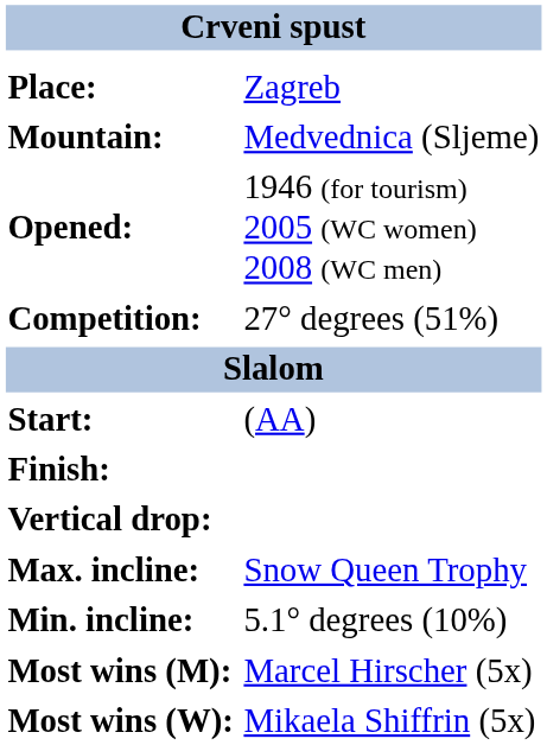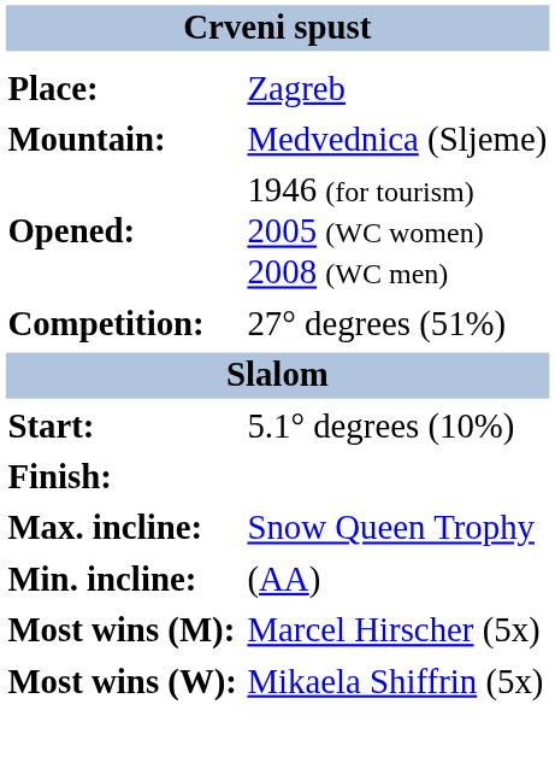Start: | column 2: (AA) -> 5.1° degrees (10%)
- row: Vertical drop:
Min. incline: | column 2: 5.1° degrees (10%) -> (AA)
